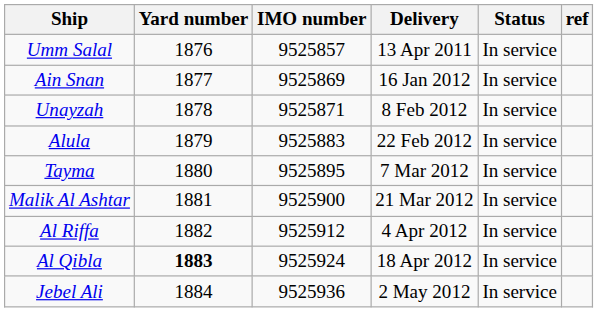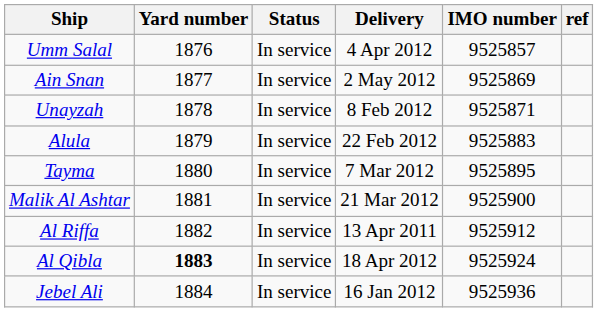columns swapped: IMO number <-> Status
Umm Salal | Delivery: 13 Apr 2011 -> 4 Apr 2012
Ain Snan | Delivery: 16 Jan 2012 -> 2 May 2012
Al Riffa | Delivery: 4 Apr 2012 -> 13 Apr 2011
Jebel Ali | Delivery: 2 May 2012 -> 16 Jan 2012
